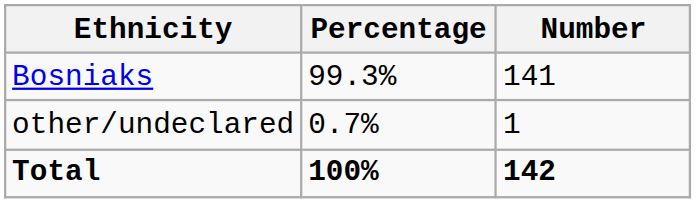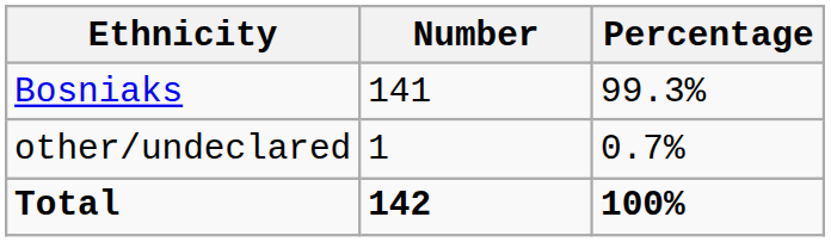columns swapped: Number <-> Percentage
